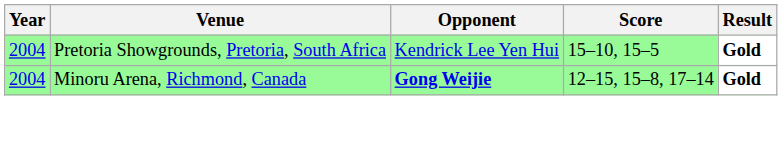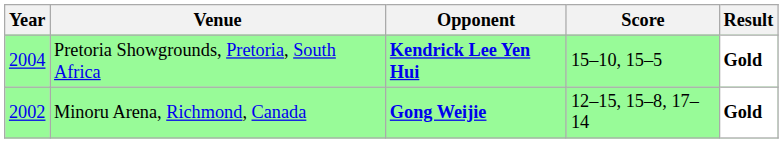Pretoria Showgrounds, Pretoria, South Africa | Opponent: normal -> bold
Minoru Arena, Richmond, Canada | Year: 2004 -> 2002
